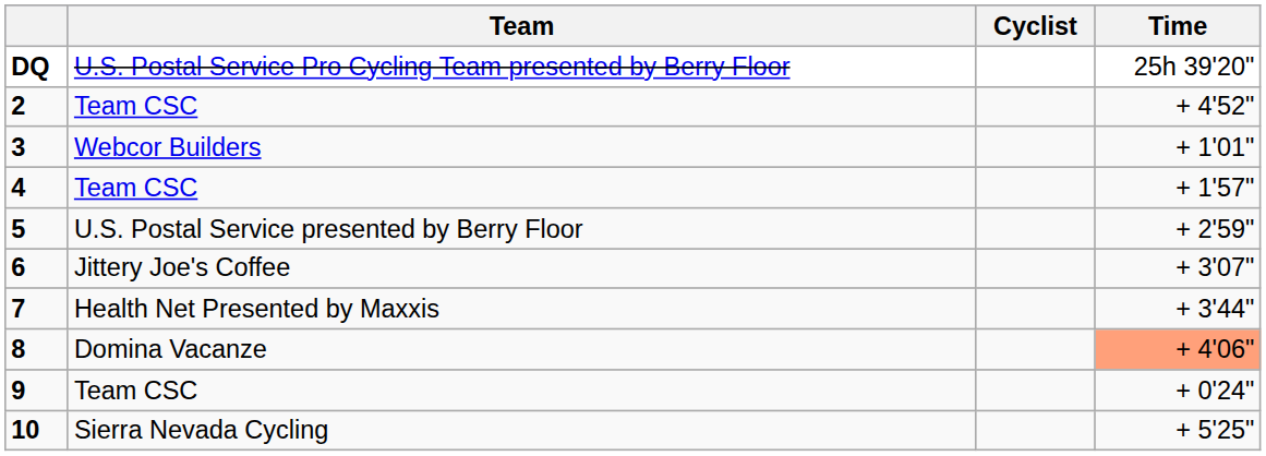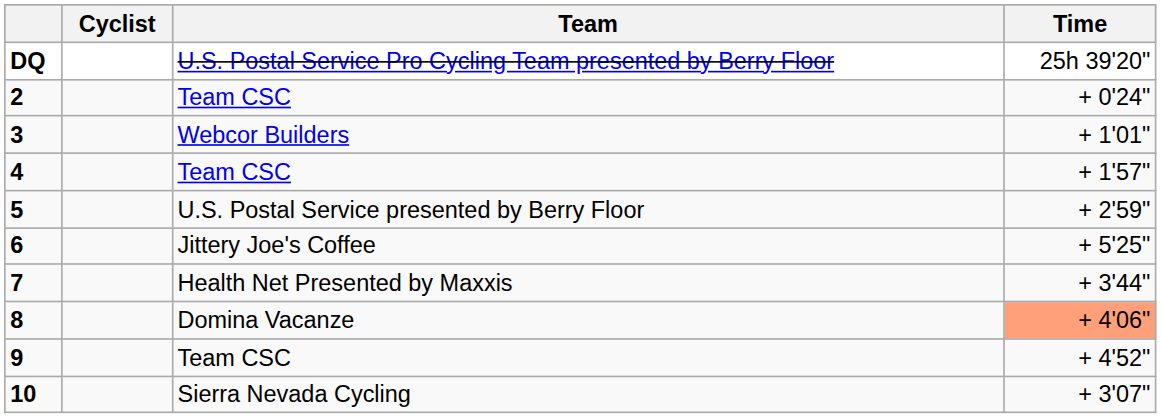columns swapped: Cyclist <-> Team
2 | Time: + 4'52" -> + 0'24"
6 | Time: + 3'07" -> + 5'25"
9 | Time: + 0'24" -> + 4'52"
10 | Time: + 5'25" -> + 3'07"
